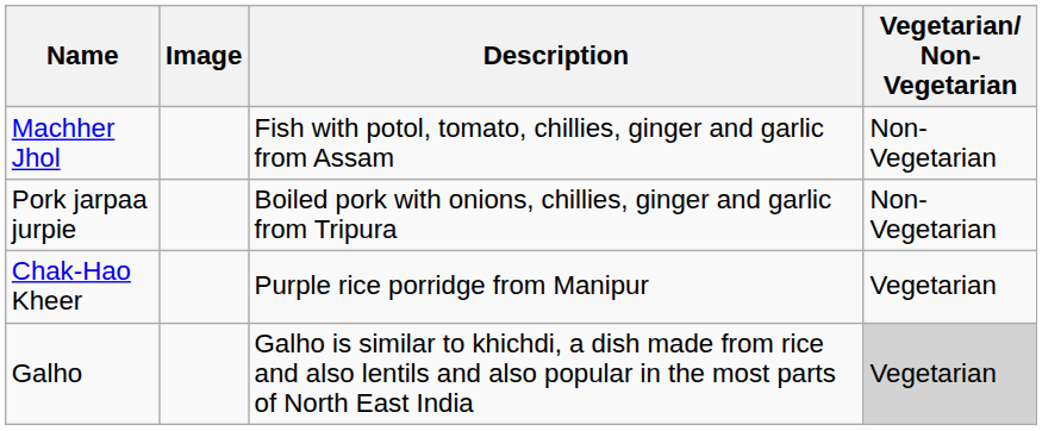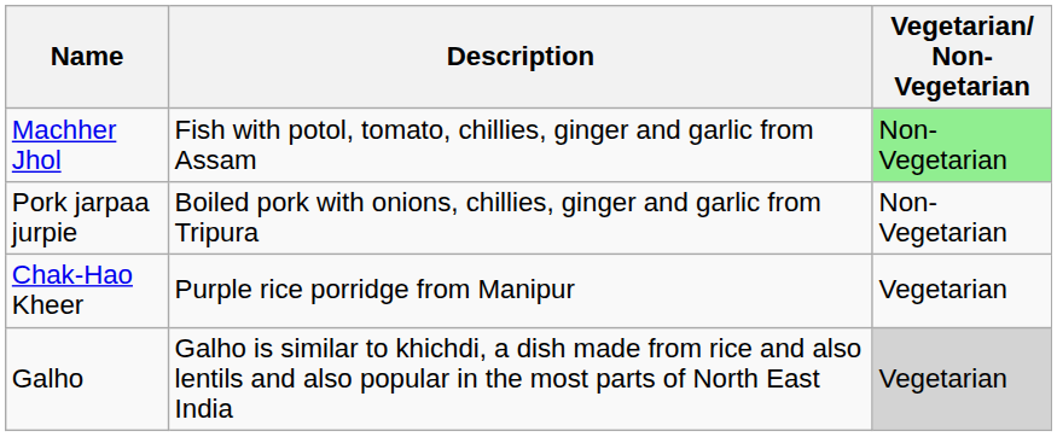- column: Image
Machher Jhol | Vegetarian/ Non-Vegetarian: no background -> lightgreen background
